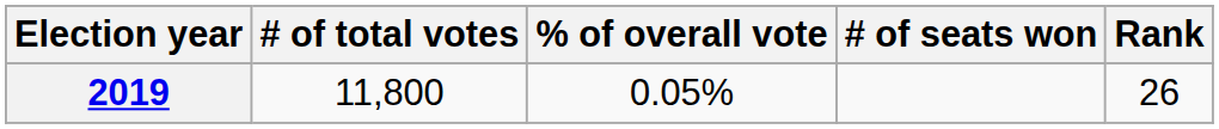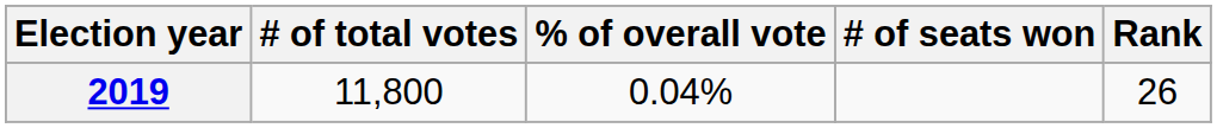2019 | % of overall vote: 0.05% -> 0.04%
